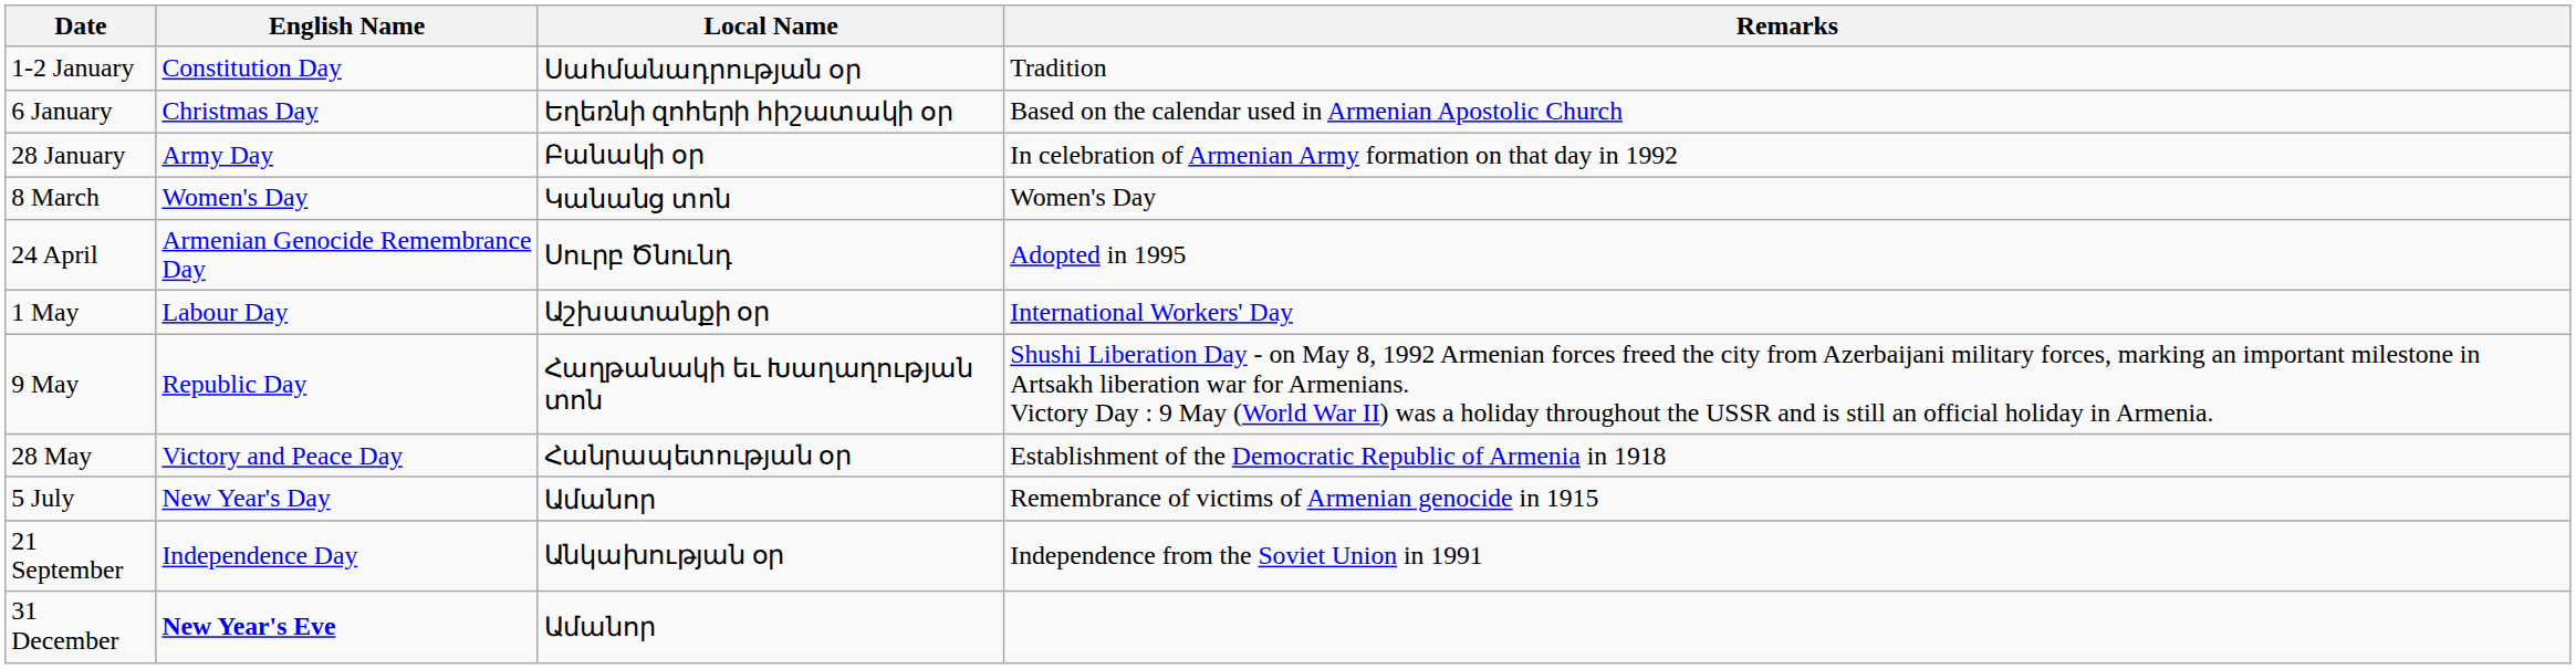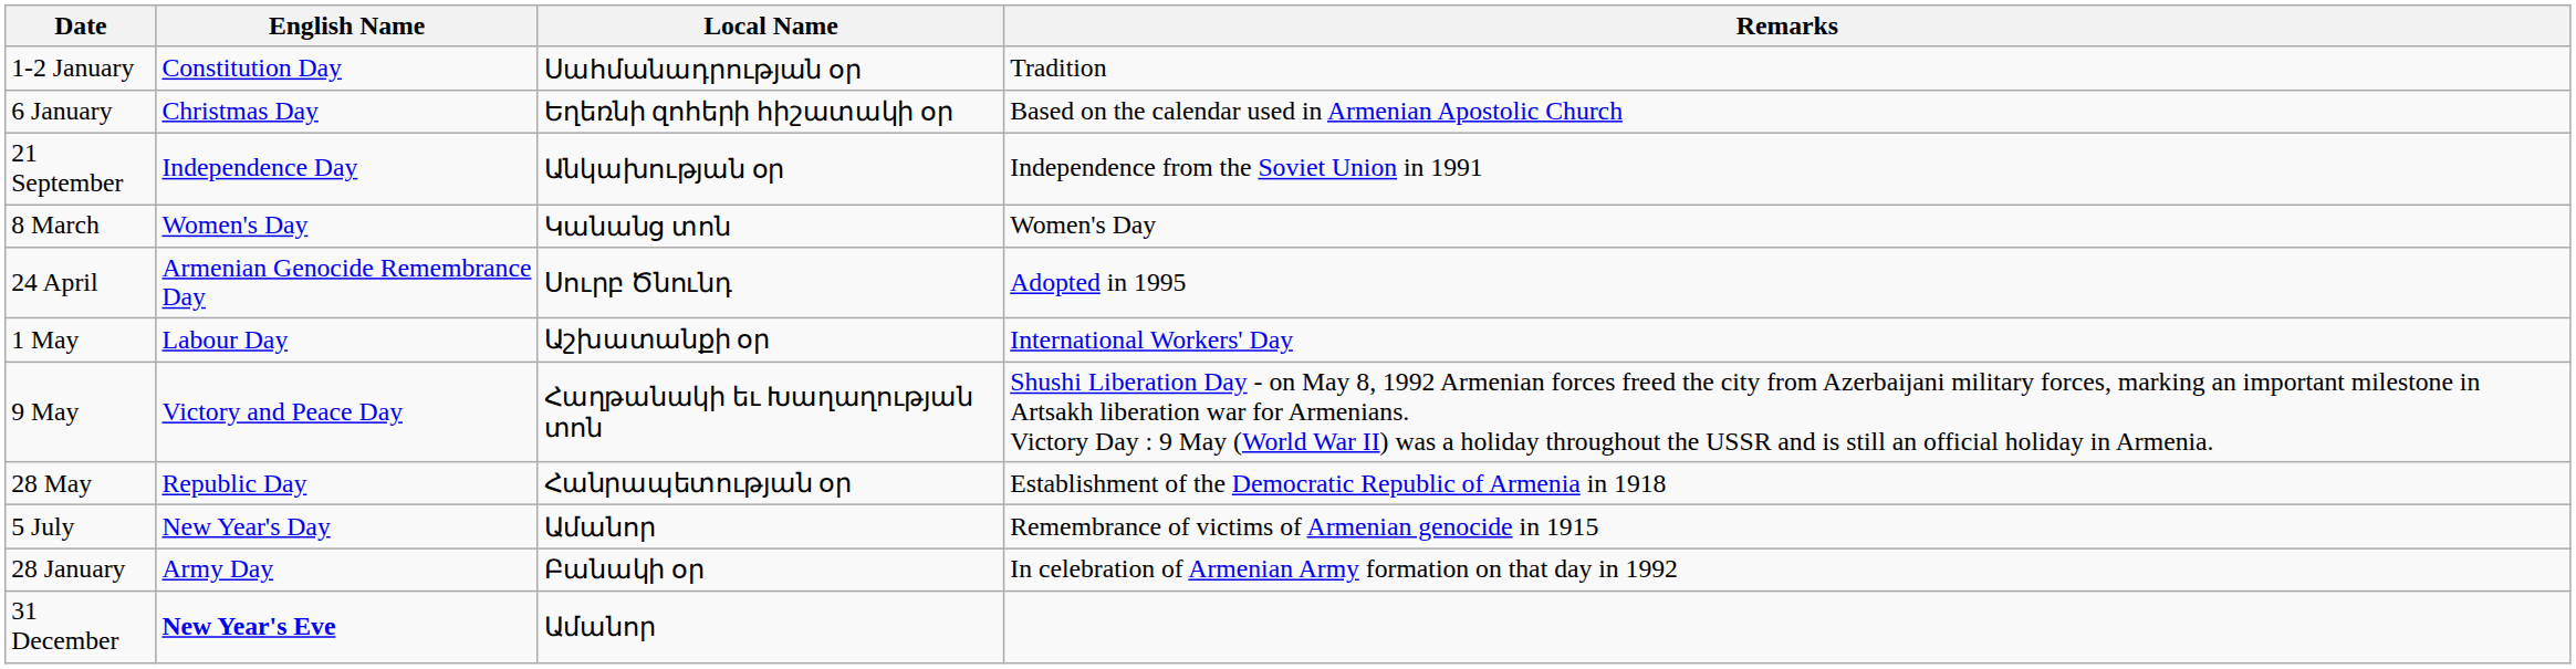rows swapped: 28 January <-> 21 September
9 May | English Name: Republic Day -> Victory and Peace Day
28 May | English Name: Victory and Peace Day -> Republic Day
